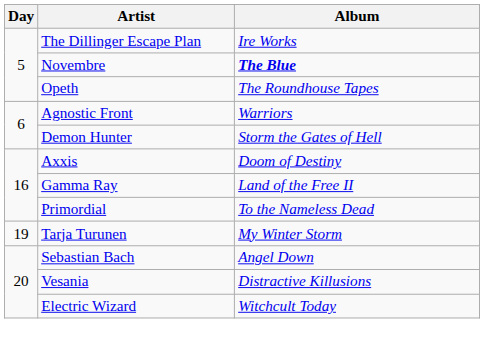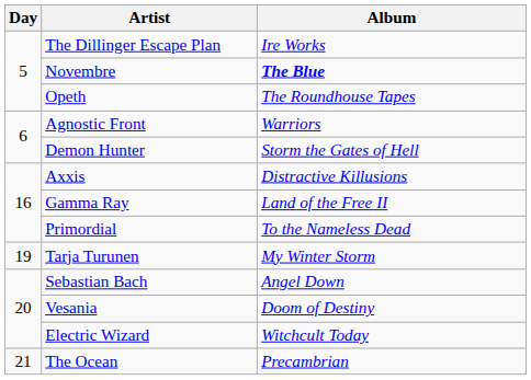Axxis | Album: Doom of Destiny -> Distractive Killusions
Vesania | Album: Distractive Killusions -> Doom of Destiny
+ row: 21 | The Ocean | Precambrian
